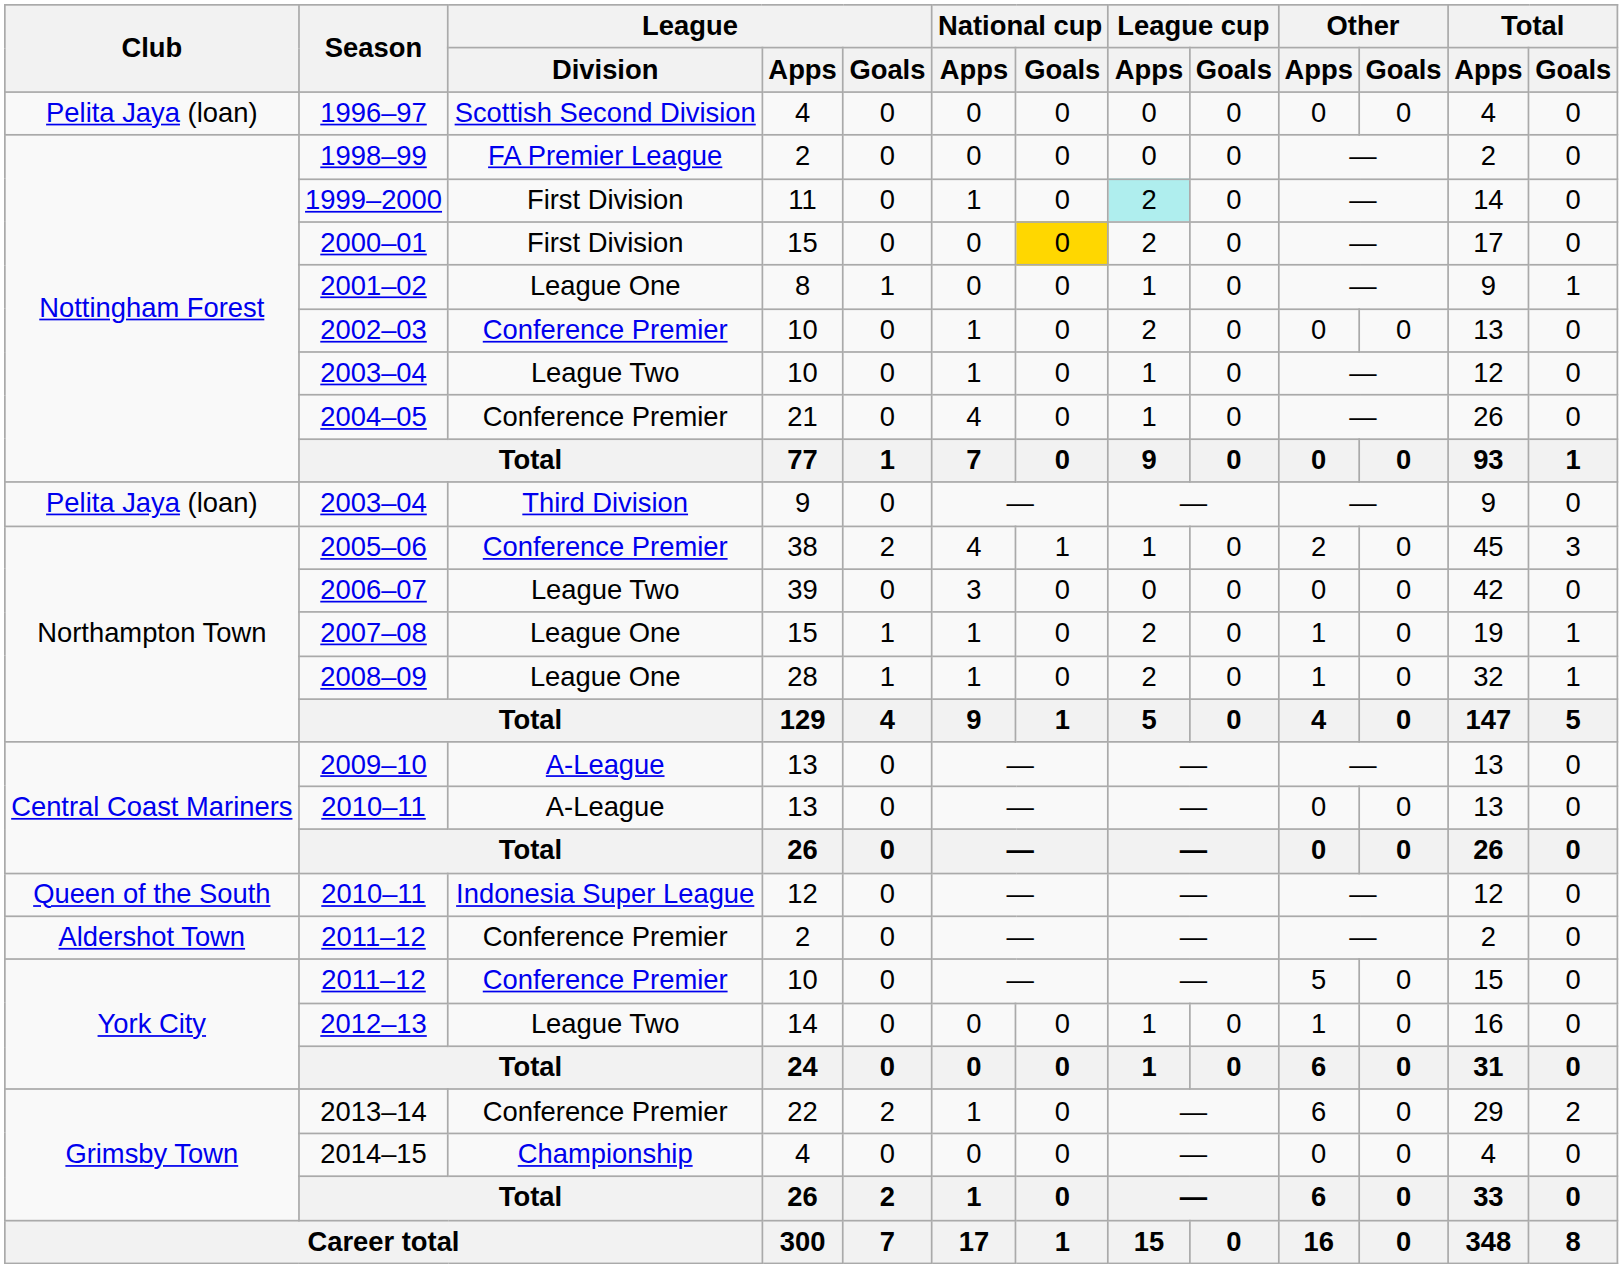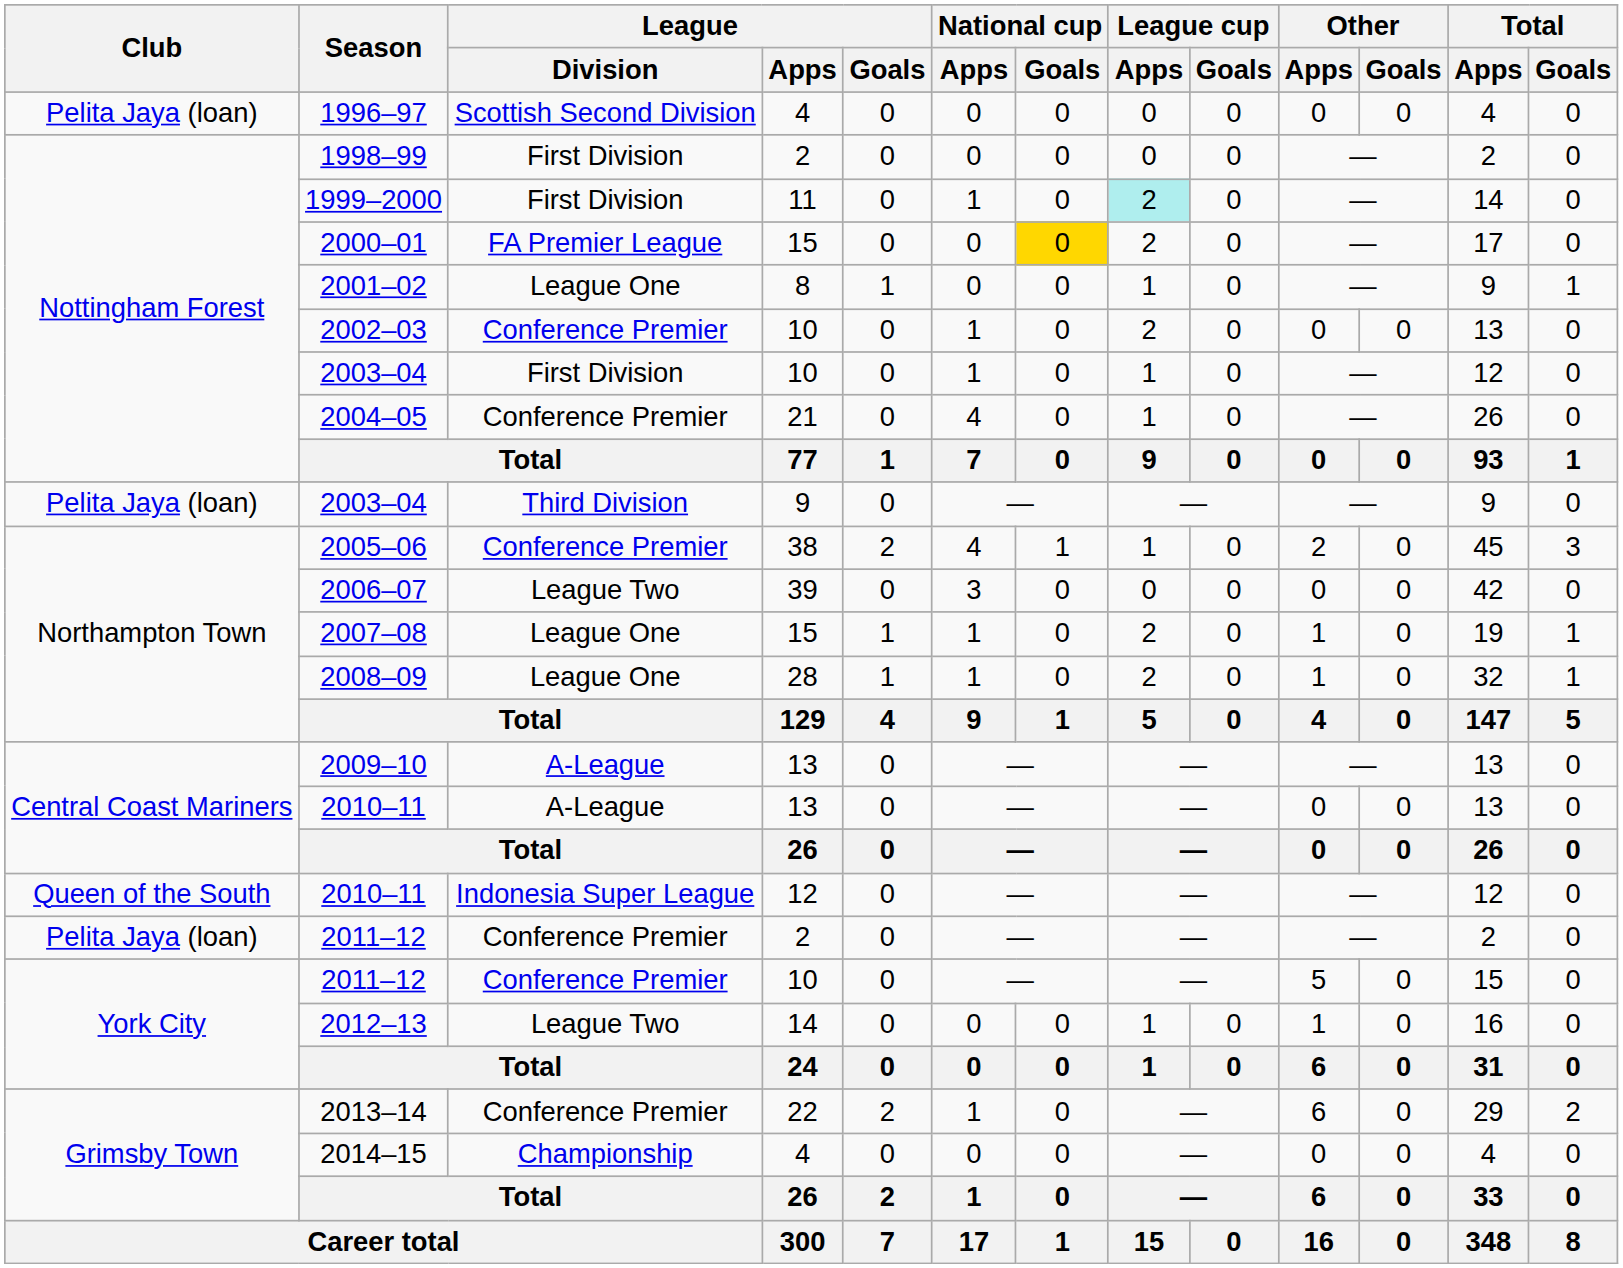1998–99 | League / Division: FA Premier League -> First Division
2000–01 | League / Division: First Division -> FA Premier League
2003–04 / 10 | League / Division: League Two -> First Division
2011–12 / 2 | Club: Aldershot Town -> Pelita Jaya (loan)
